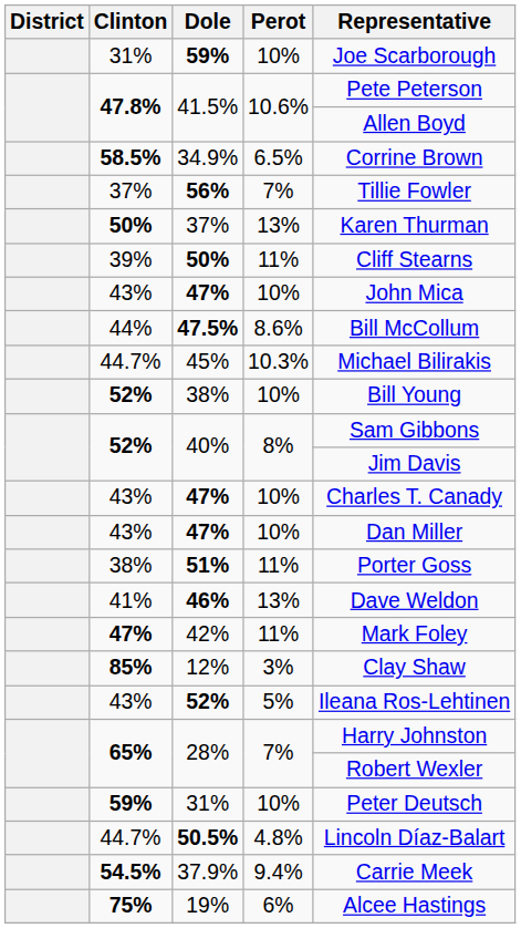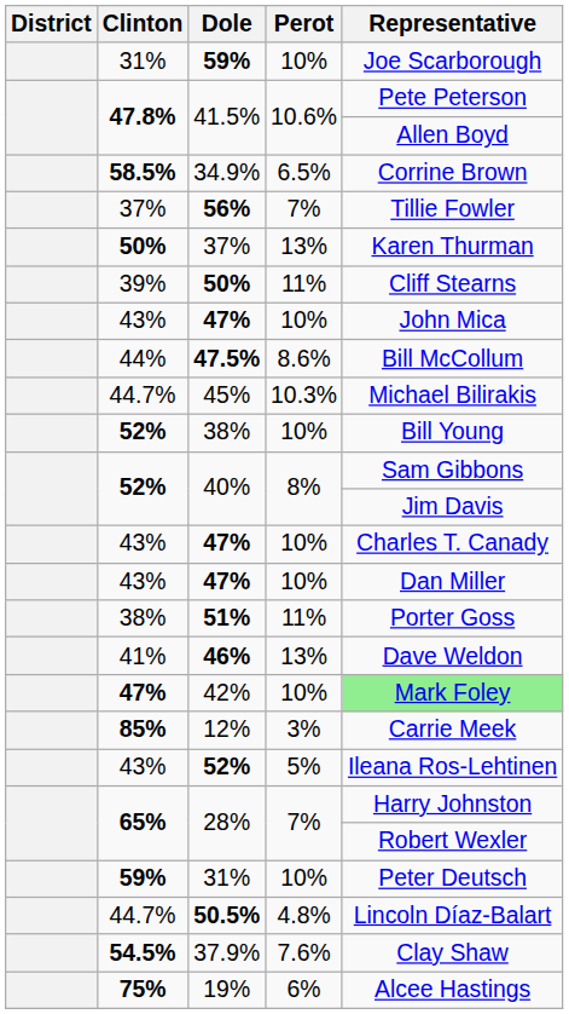42% | Perot: 11% -> 10%
42% | Representative: no background -> lightgreen background
12% | Representative: Clay Shaw -> Carrie Meek
37.9% | Perot: 9.4% -> 7.6%
37.9% | Representative: Carrie Meek -> Clay Shaw
